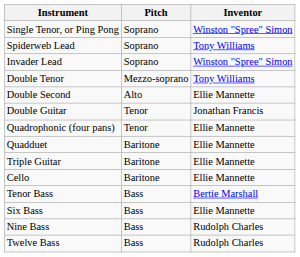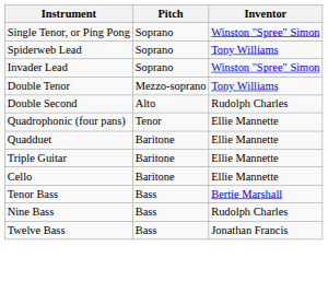Double Second | Inventor: Ellie Mannette -> Rudolph Charles
- row: Double Guitar | Tenor | Jonathan Francis
- row: Six Bass | Bass | Ellie Mannette
Twelve Bass | Inventor: Rudolph Charles -> Jonathan Francis
